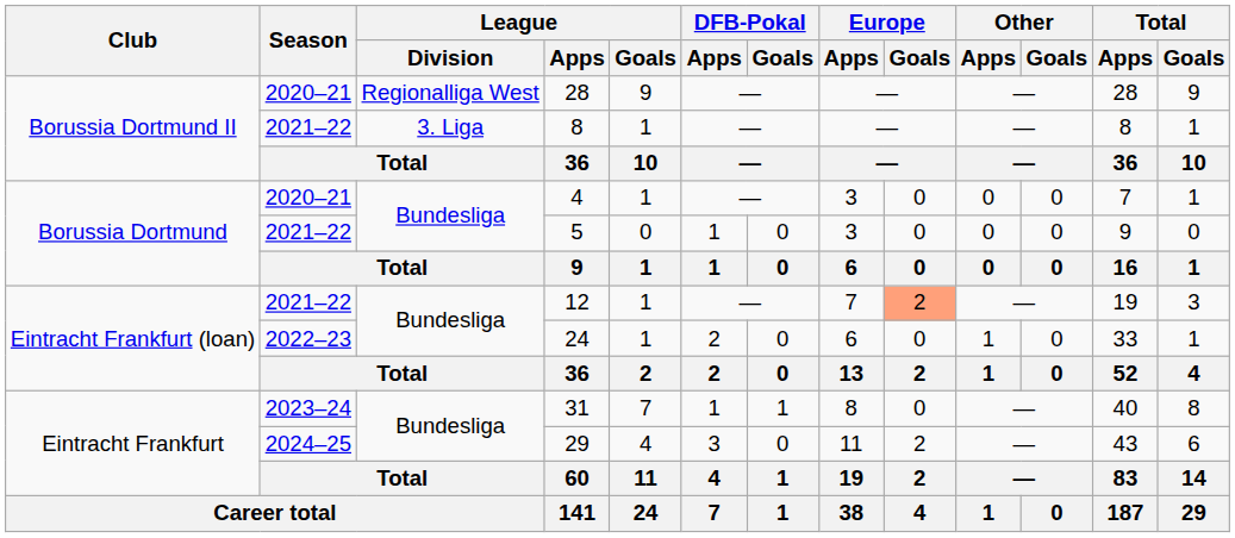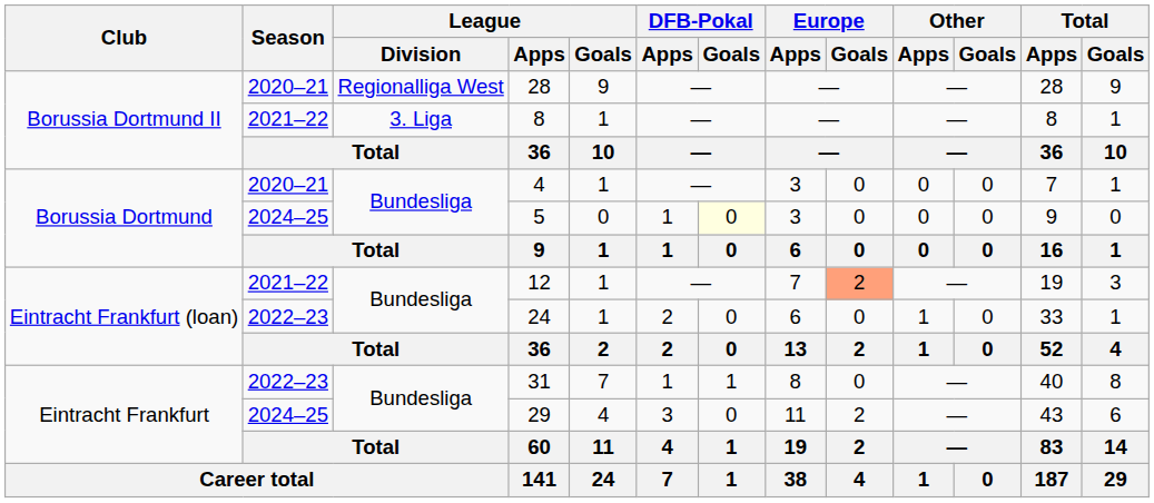5 | Season: 2021–22 -> 2024–25
5 | DFB-Pokal / Goals: no background -> lightyellow background
31 | Season: 2023–24 -> 2022–23
